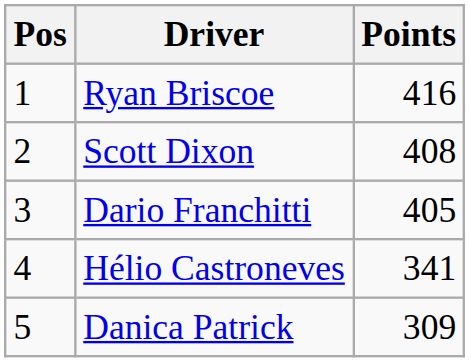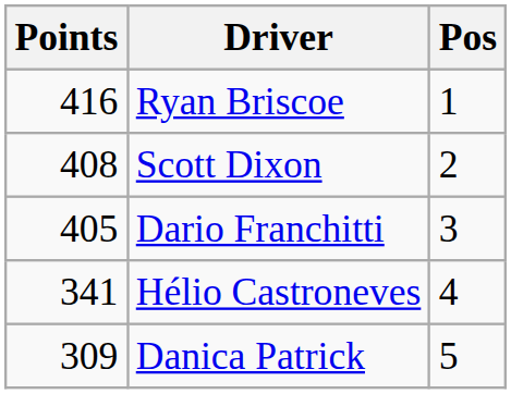columns swapped: Pos <-> Points
